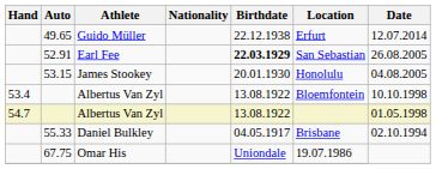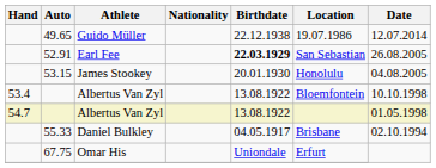49.65 | Location: Erfurt -> 19.07.1986
67.75 | Location: 19.07.1986 -> Erfurt
